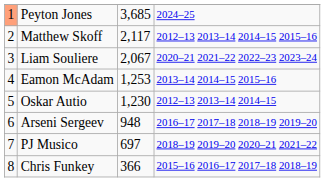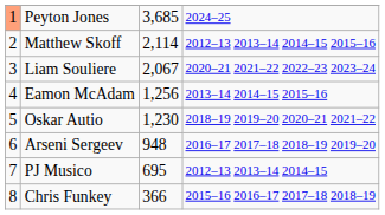Matthew Skoff | column 3: 2,117 -> 2,114
Eamon McAdam | column 3: 1,253 -> 1,256
Oskar Autio | column 4: 2012–13 2013–14 2014–15 -> 2018–19 2019–20 2020–21 2021–22
PJ Musico | column 3: 697 -> 695
PJ Musico | column 4: 2018–19 2019–20 2020–21 2021–22 -> 2012–13 2013–14 2014–15
